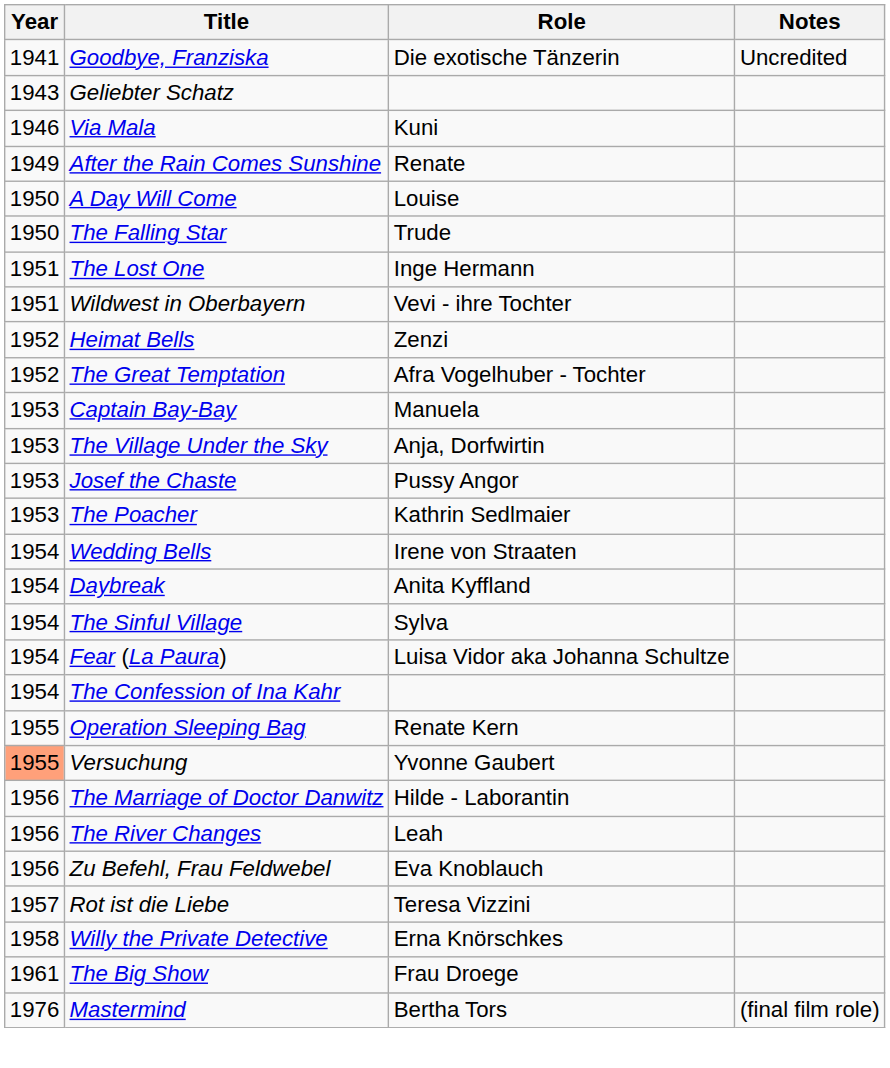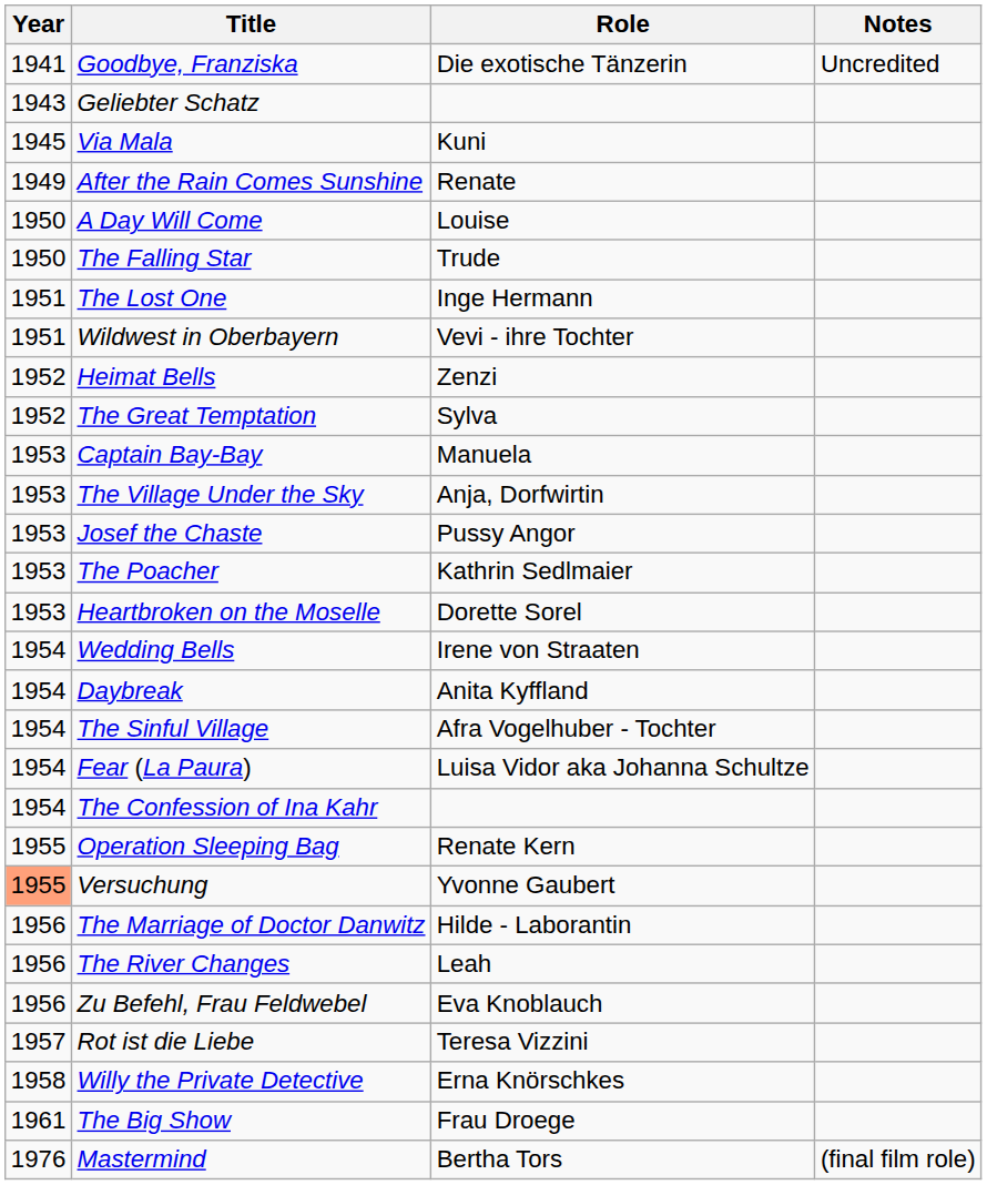Via Mala | Year: 1946 -> 1945
The Great Temptation | Role: Afra Vogelhuber - Tochter -> Sylva
+ row: 1953 | Heartbroken on the Moselle | Dorette Sorel
The Sinful Village | Role: Sylva -> Afra Vogelhuber - Tochter
